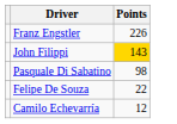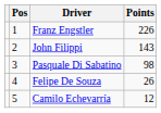+ column: Pos | 1 | 2 | 3 | 4 | 5
John Filippi | Points: gold background -> no background
Felipe De Souza | Points: 22 -> 26
